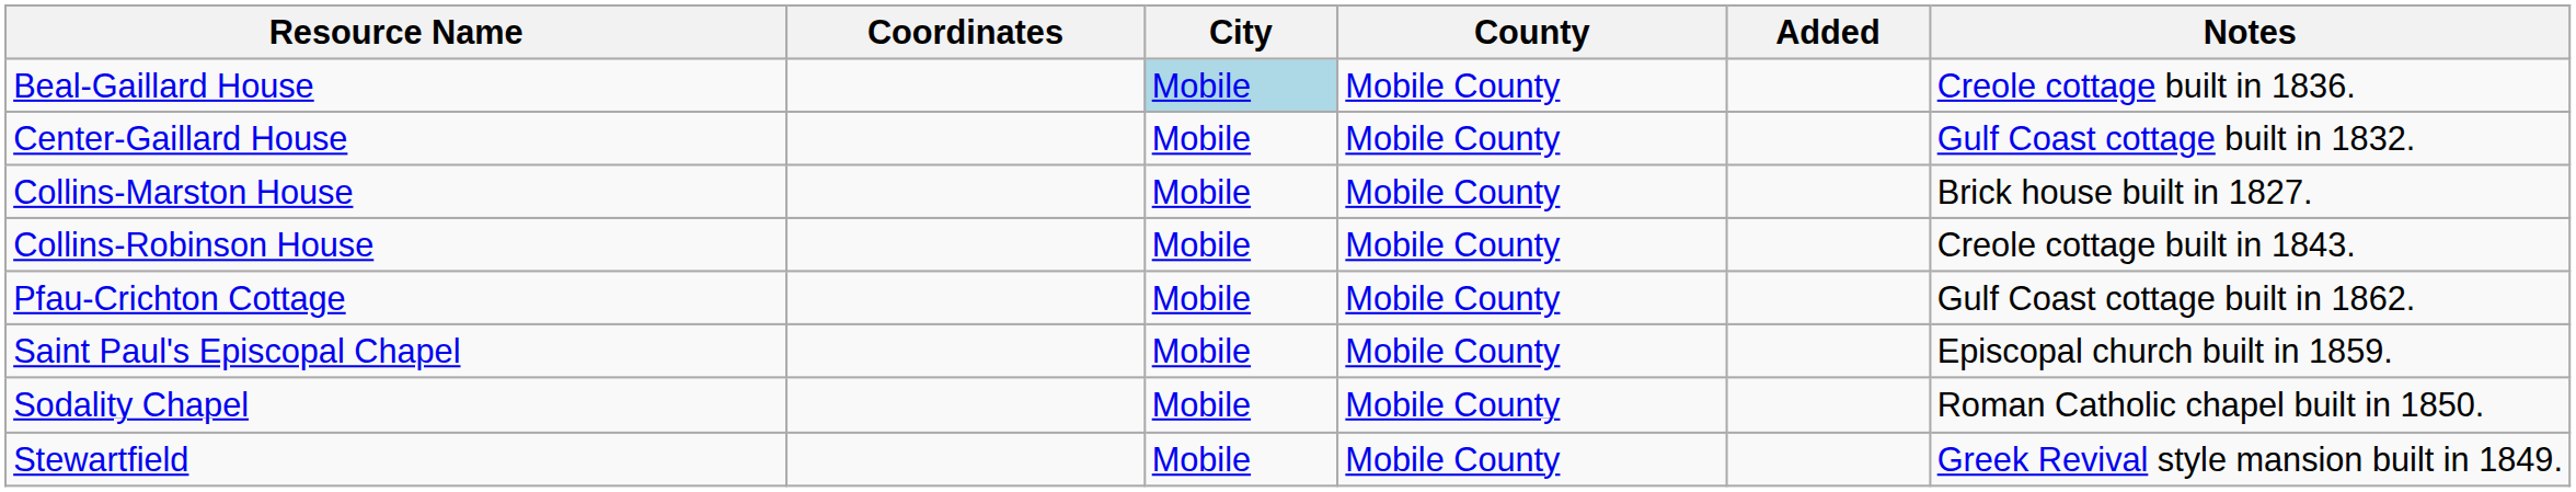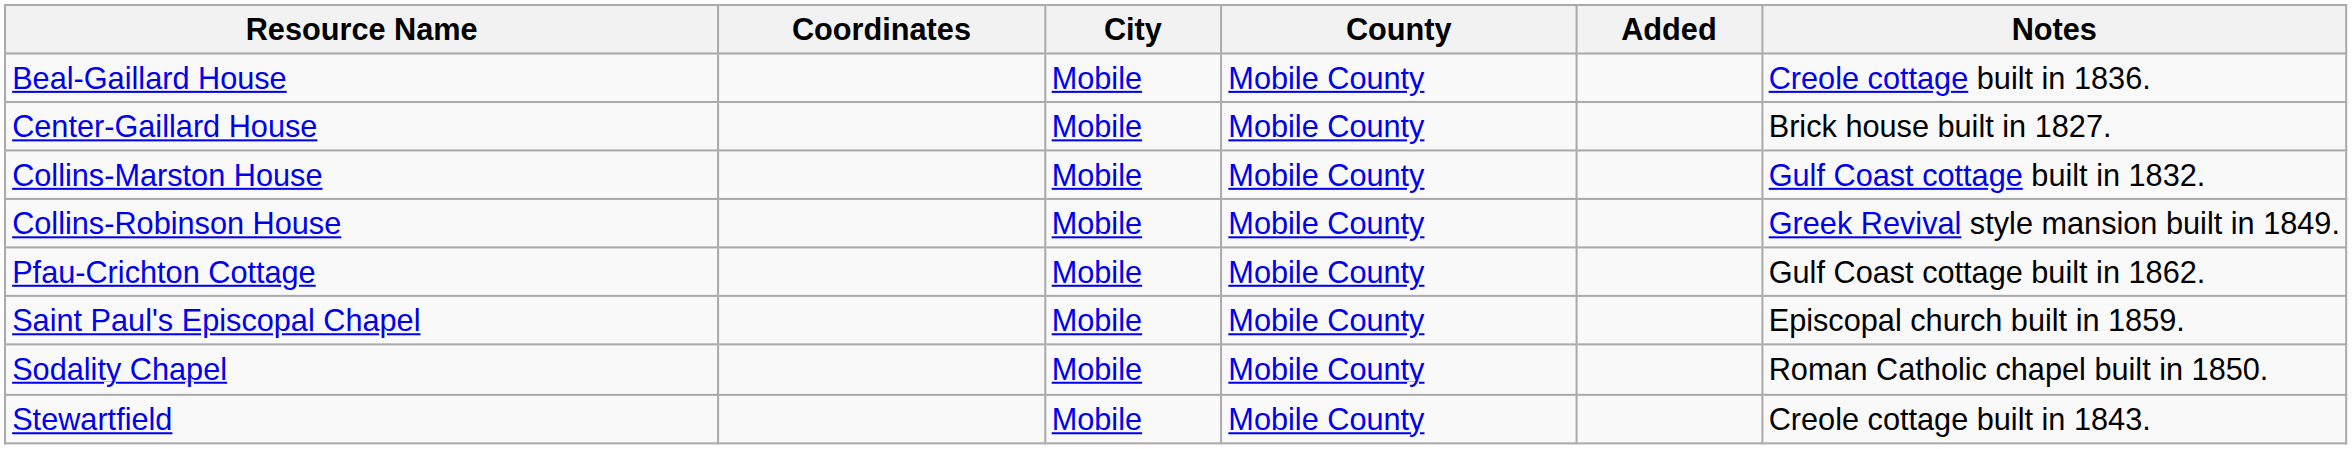Beal-Gaillard House | City: lightblue background -> no background
Center-Gaillard House | Notes: Gulf Coast cottage built in 1832. -> Brick house built in 1827.
Collins-Marston House | Notes: Brick house built in 1827. -> Gulf Coast cottage built in 1832.
Collins-Robinson House | Notes: Creole cottage built in 1843. -> Greek Revival style mansion built in 1849.
Stewartfield | Notes: Greek Revival style mansion built in 1849. -> Creole cottage built in 1843.
